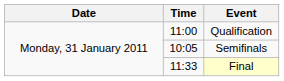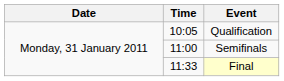Qualification | Time: 11:00 -> 10:05
Semifinals | Time: 10:05 -> 11:00
